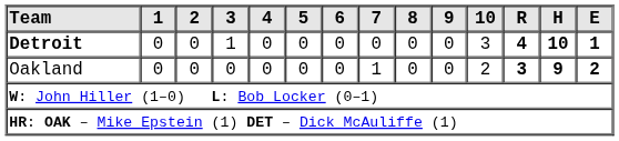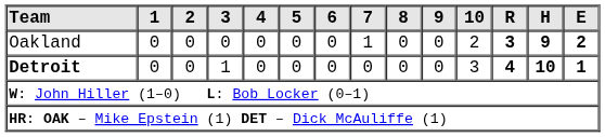rows swapped: Oakland <-> Detroit
